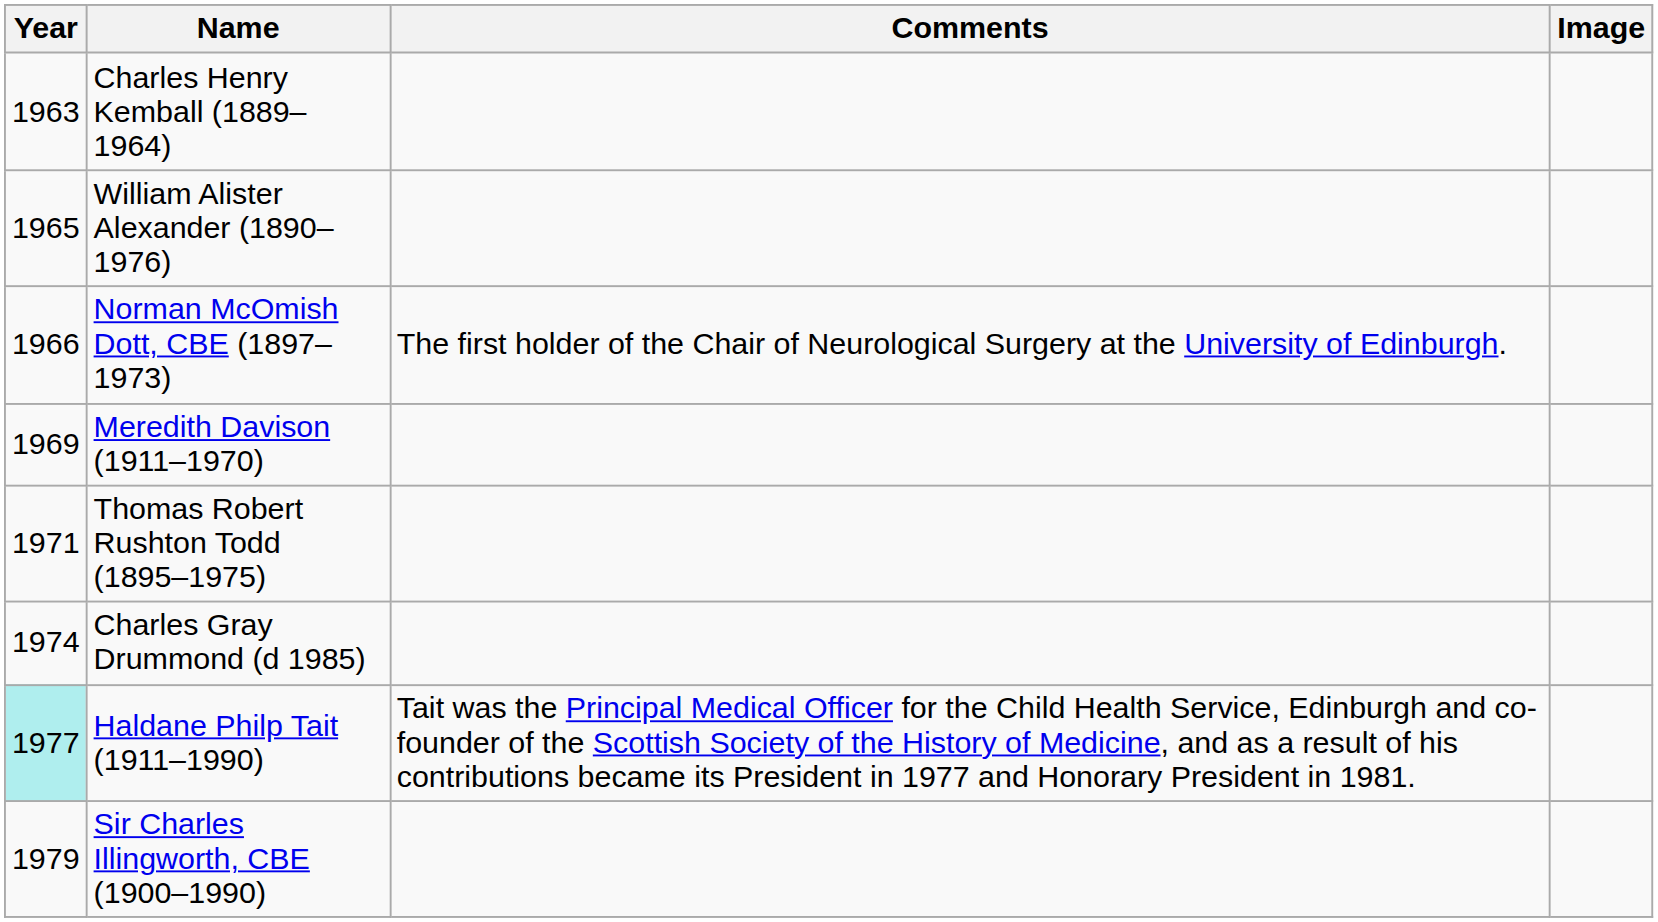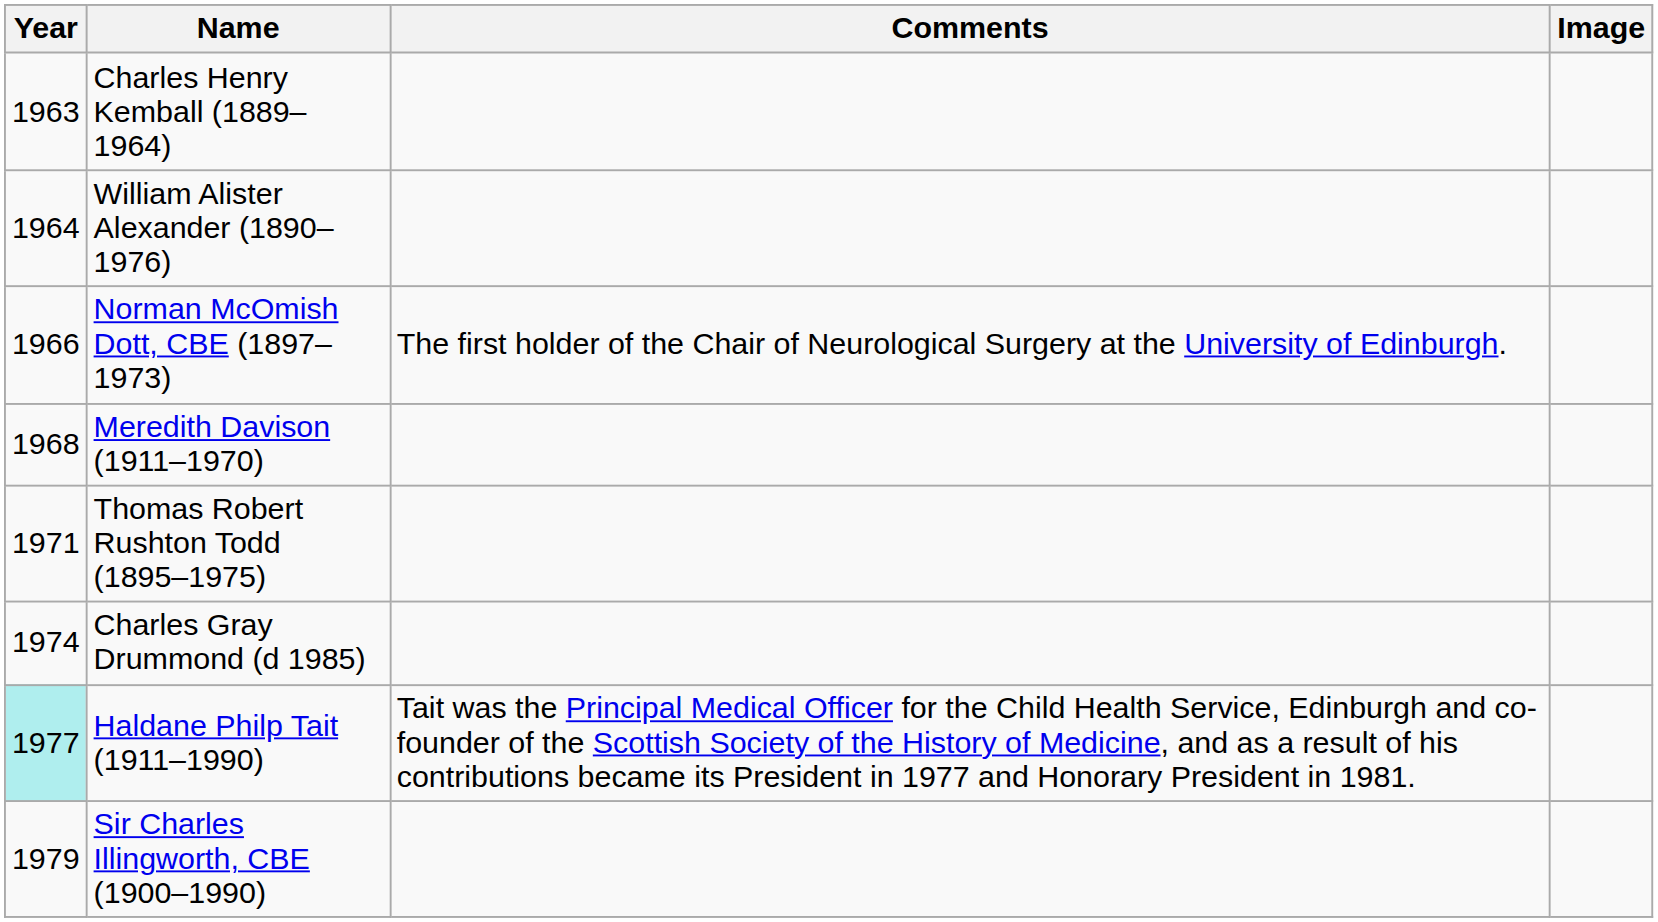William Alister Alexander (1890–1976) | Year: 1965 -> 1964
Meredith Davison (1911–1970) | Year: 1969 -> 1968
